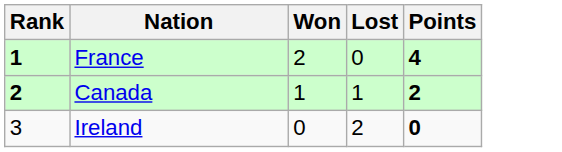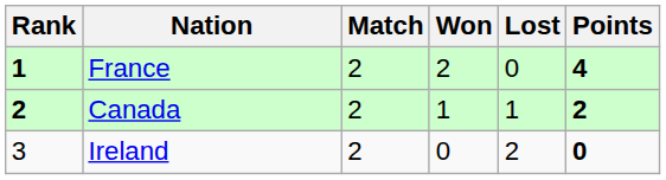+ column: Match | 2 | 2 | 2
